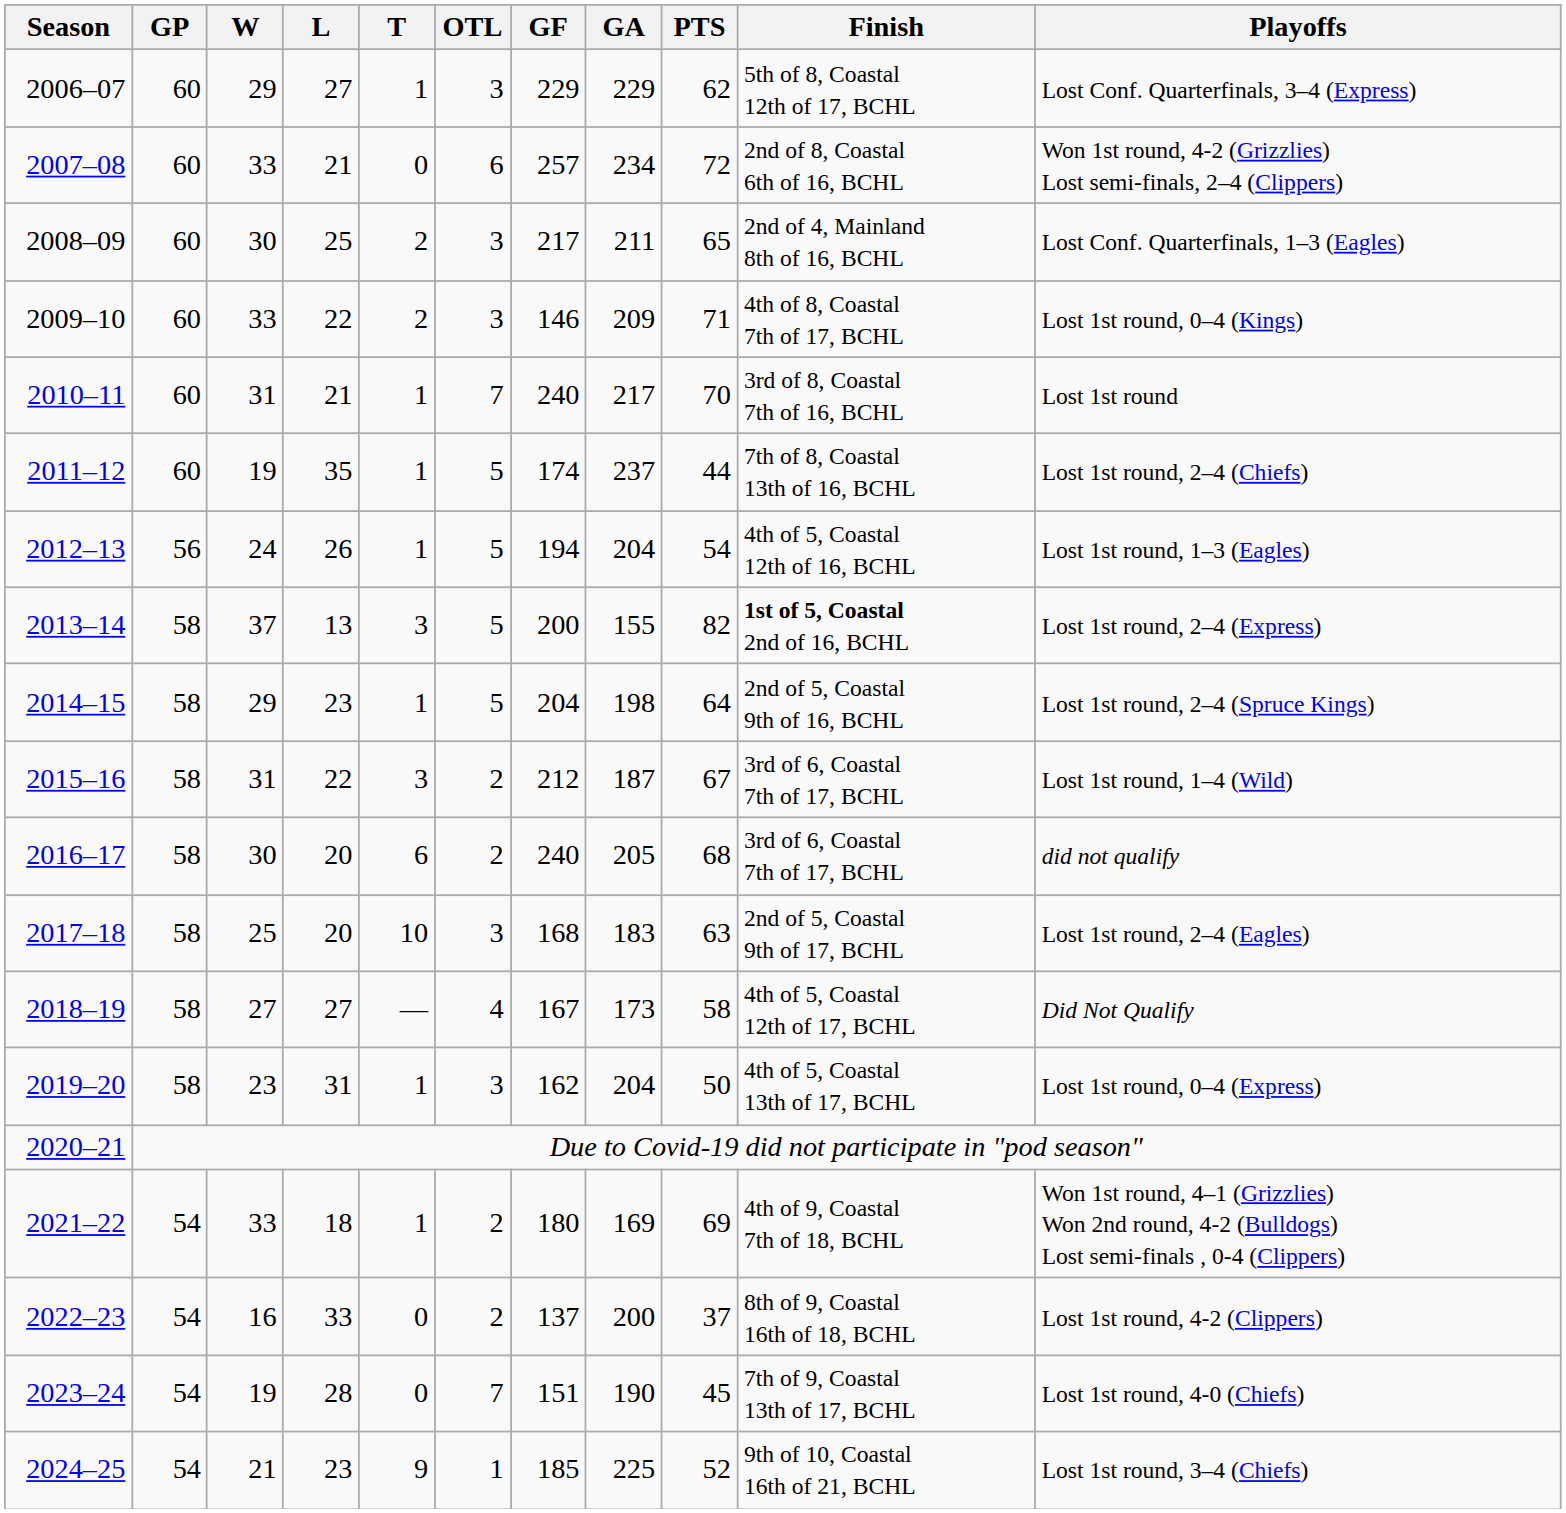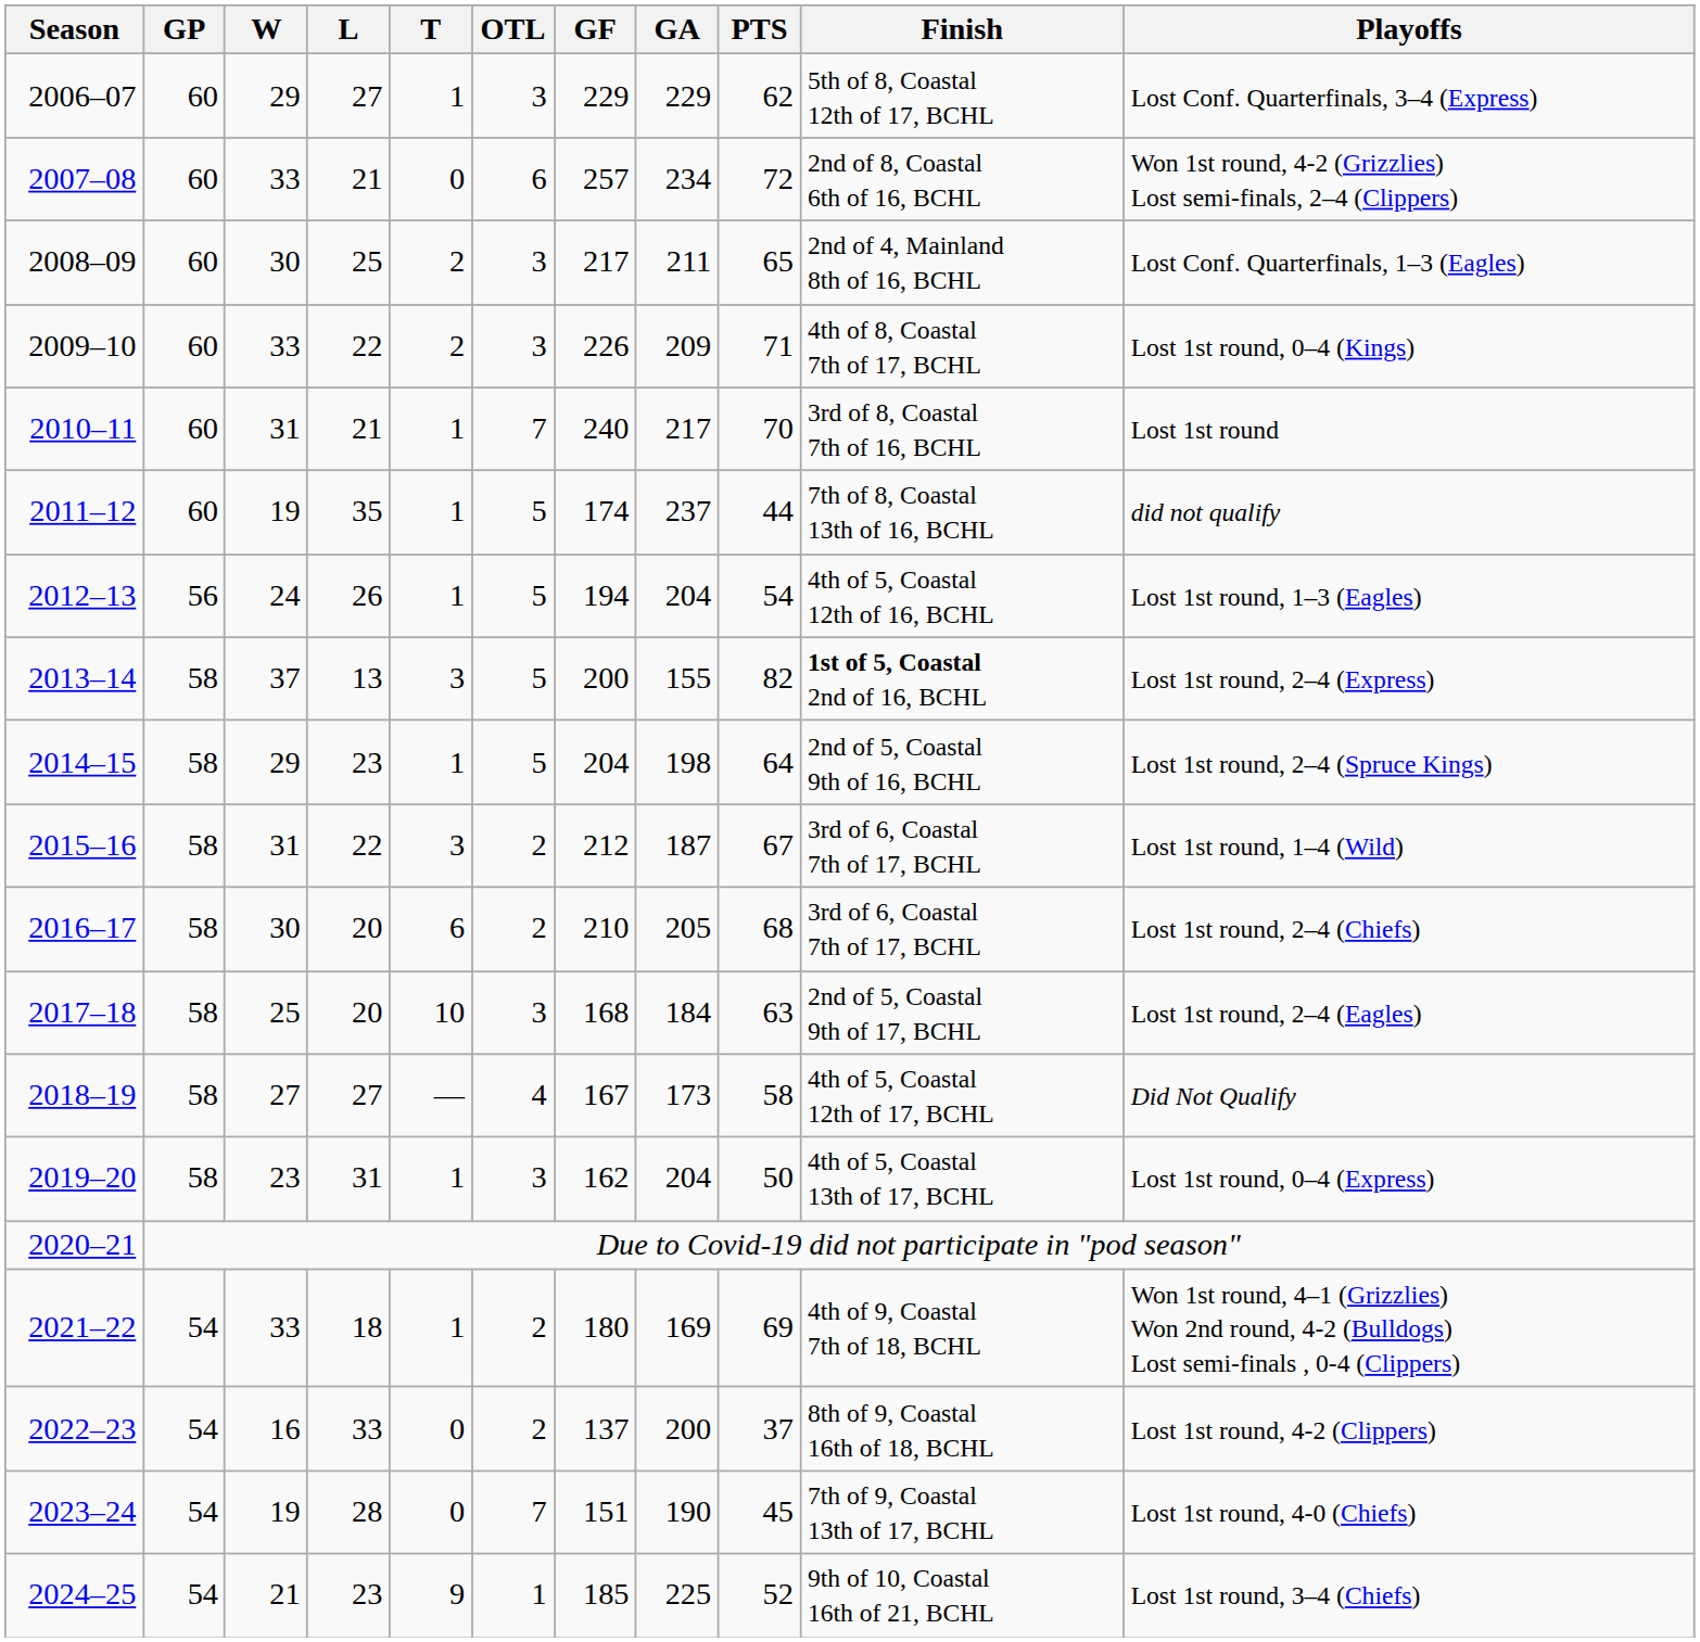2009–10 | GF: 146 -> 226
2011–12 | Playoffs: Lost 1st round, 2–4 (Chiefs) -> did not qualify
2016–17 | GF: 240 -> 210
2016–17 | Playoffs: did not qualify -> Lost 1st round, 2–4 (Chiefs)
2017–18 | GA: 183 -> 184
